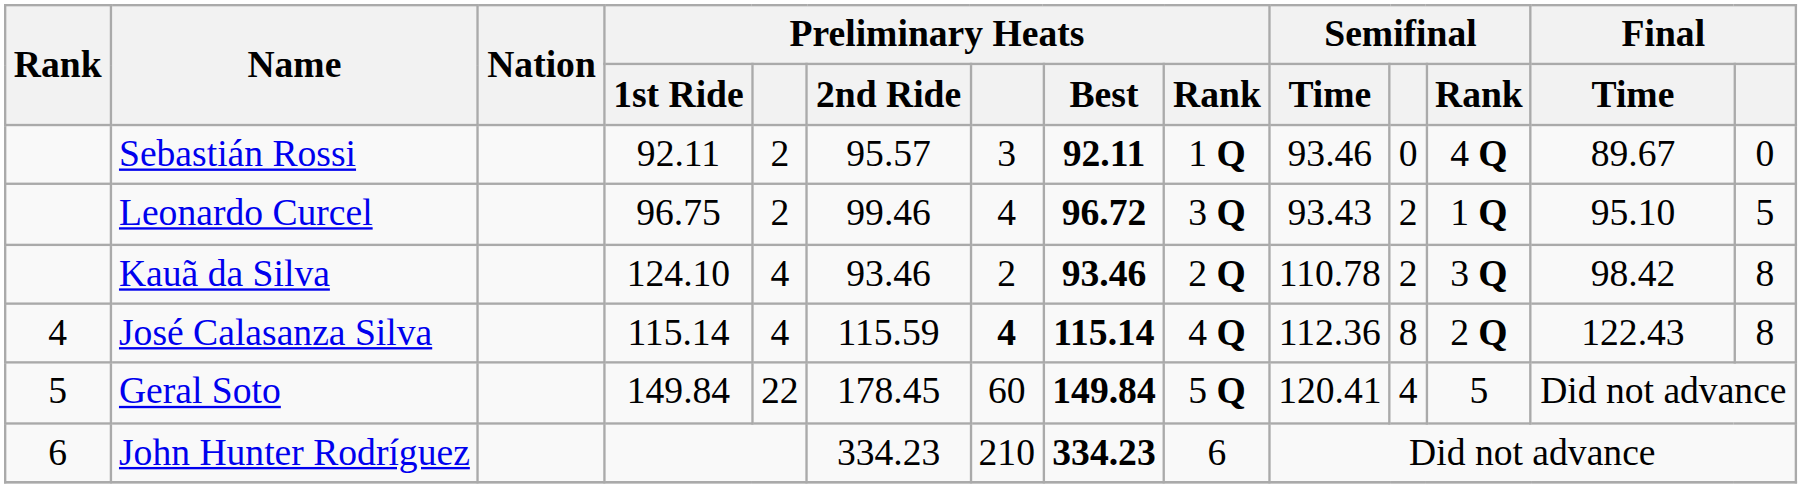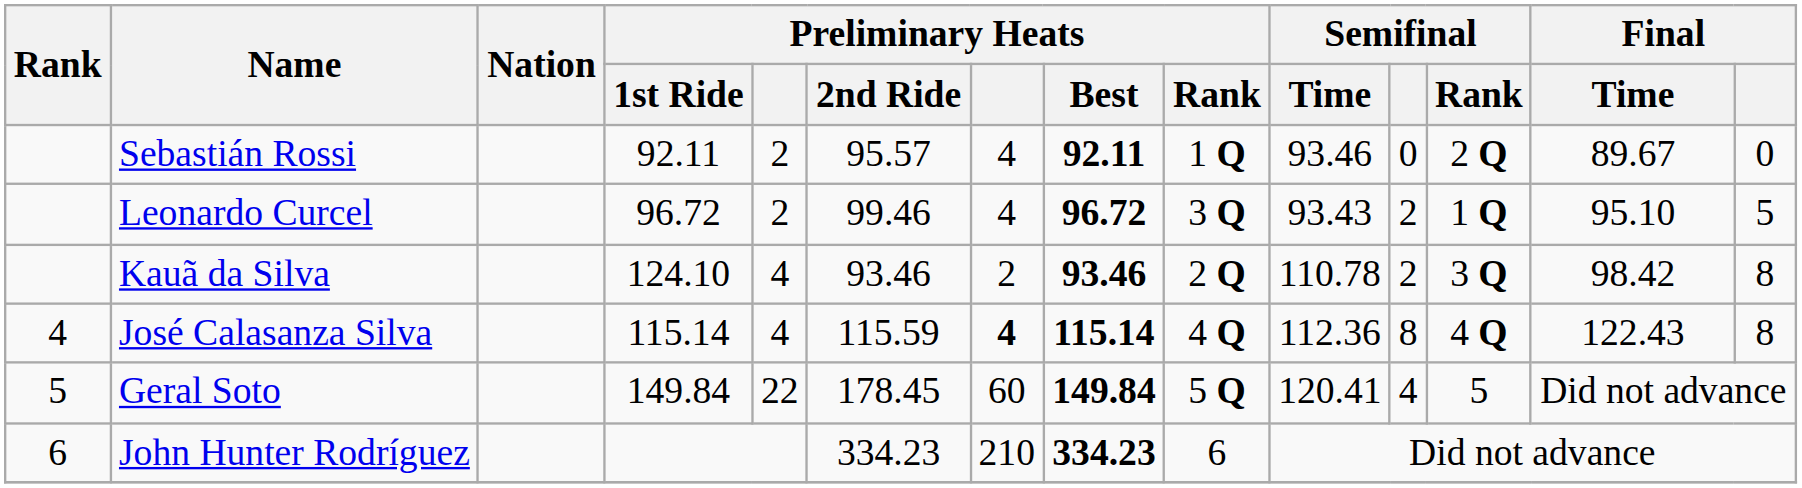Sebastián Rossi | column 7: 3 -> 4
Sebastián Rossi | Semifinal / Rank: 4 Q -> 2 Q
Leonardo Curcel | Preliminary Heats / 1st Ride: 96.75 -> 96.72
José Calasanza Silva | Semifinal / Rank: 2 Q -> 4 Q
